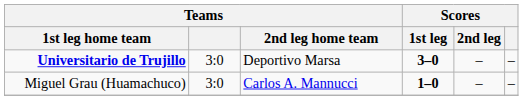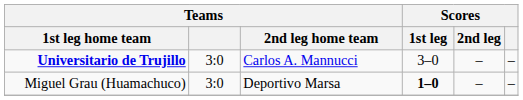Universitario de Trujillo | Teams / 2nd leg home team: Deportivo Marsa -> Carlos A. Mannucci
Universitario de Trujillo | Scores / 1st leg: bold -> normal
Miguel Grau (Huamachuco) | Teams / 2nd leg home team: Carlos A. Mannucci -> Deportivo Marsa
